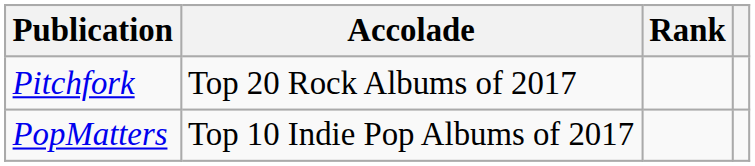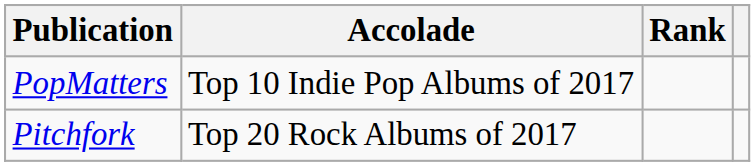rows swapped: Pitchfork <-> PopMatters
